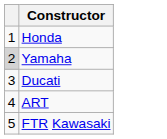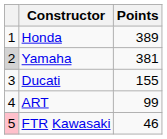+ column: Points | 389 | 381 | 155 | 99 | 46
FTR Kawasaki | column 1: no background -> pink background
